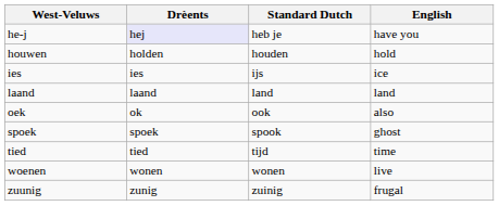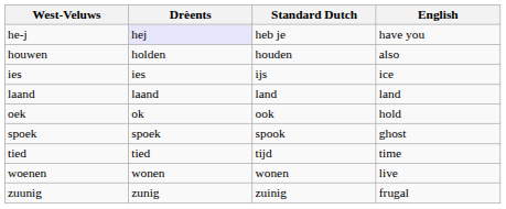houwen | English: hold -> also
oek | English: also -> hold
